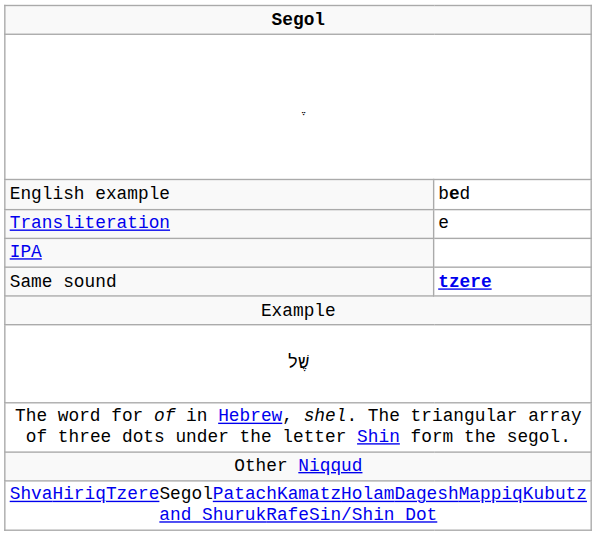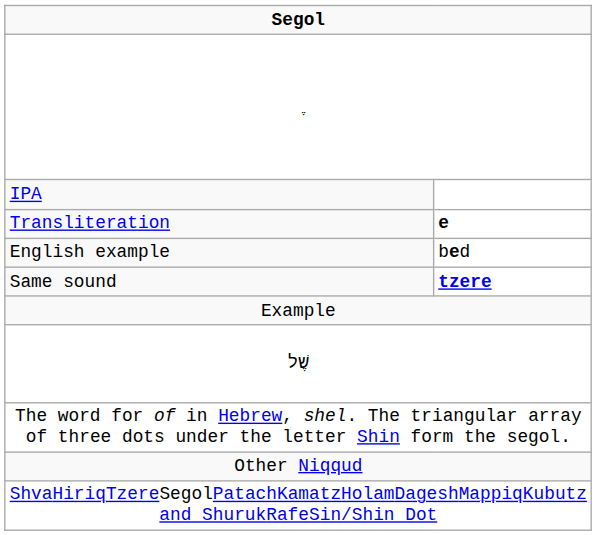rows swapped: IPA <-> English example
Transliteration | column 2: normal -> bold
